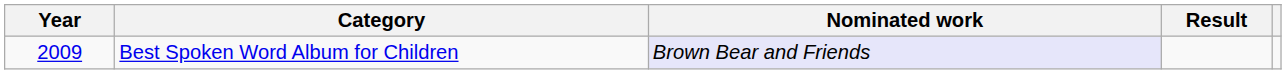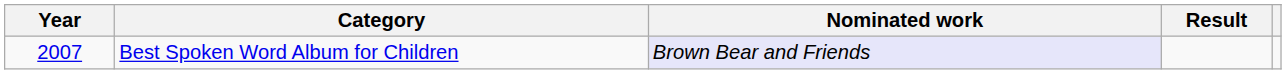Best Spoken Word Album for Children | Year: 2009 -> 2007
